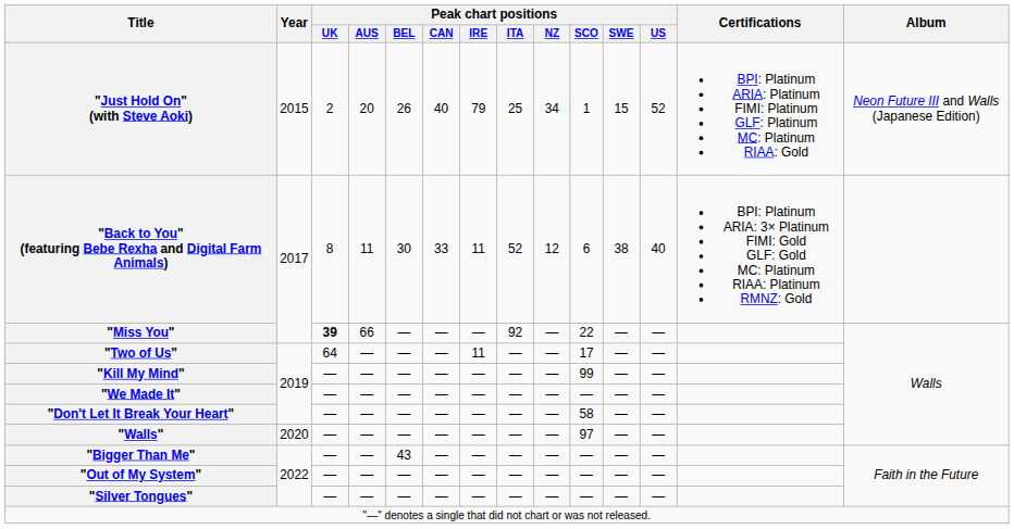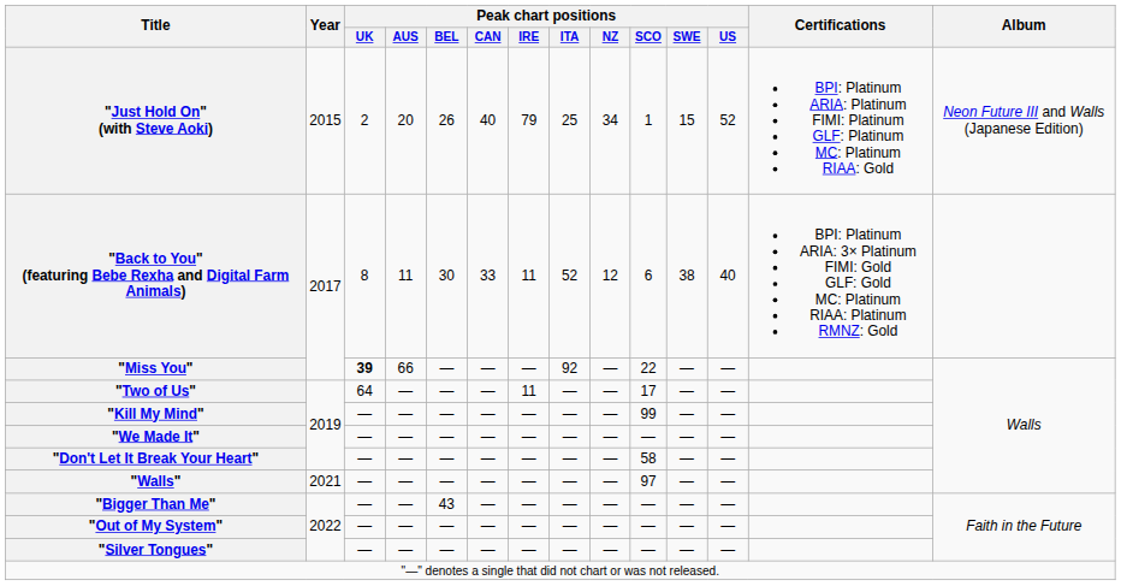"Walls" | Year: 2020 -> 2021
